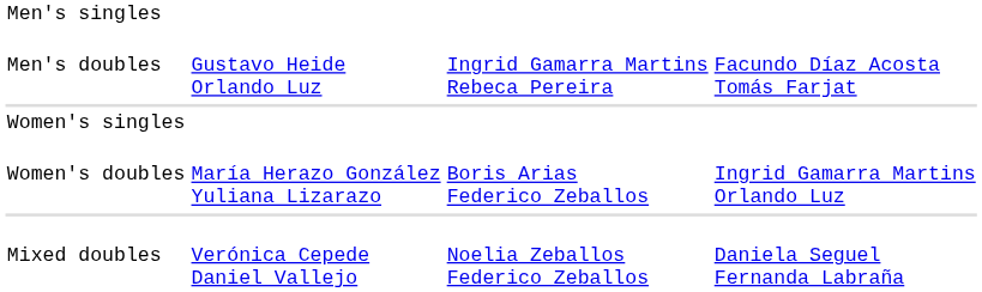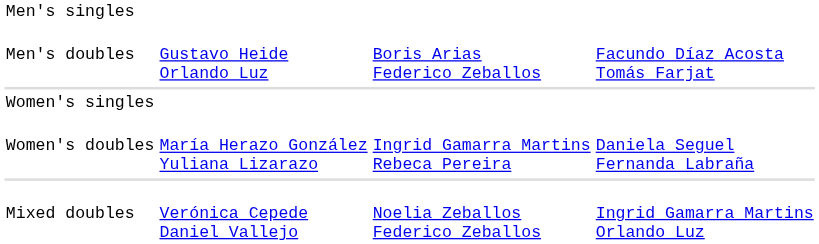Men's doubles | column 3: Ingrid Gamarra Martins Rebeca Pereira -> Boris Arias Federico Zeballos
Women's doubles | column 3: Boris Arias Federico Zeballos -> Ingrid Gamarra Martins Rebeca Pereira
Women's doubles | column 4: Ingrid Gamarra Martins Orlando Luz -> Daniela Seguel Fernanda Labraña
Mixed doubles | column 4: Daniela Seguel Fernanda Labraña -> Ingrid Gamarra Martins Orlando Luz
